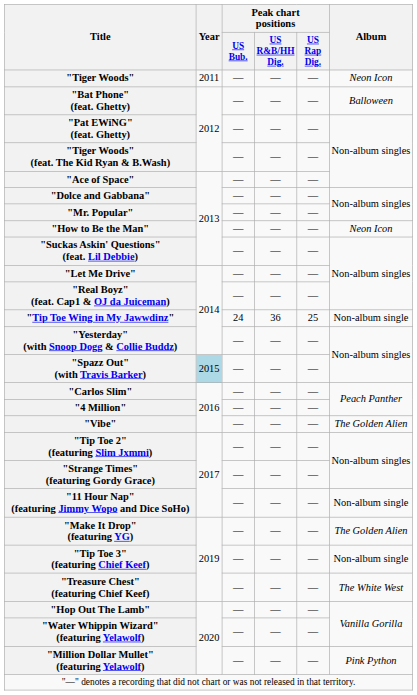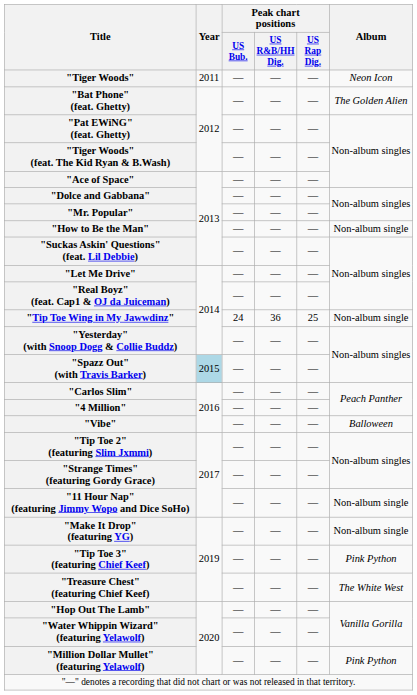"Bat Phone" (feat. Ghetty) | Album: Balloween -> The Golden Alien
"How to Be the Man" | Album: Neon Icon -> Non-album single
"Vibe" | Album: The Golden Alien -> Balloween
"Make It Drop" (featuring YG) | Album: The Golden Alien -> Non-album single
"Tip Toe 3" (featuring Chief Keef) | Album: Non-album single -> Pink Python
